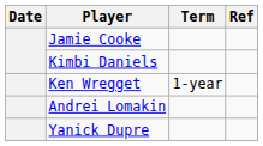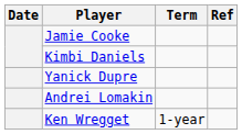rows swapped: Yanick Dupre <-> Ken Wregget
